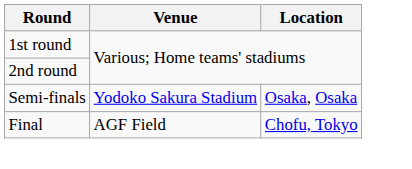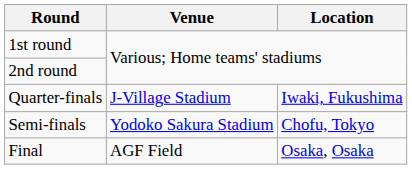+ row: Quarter-finals | J-Village Stadium | Iwaki, Fukushima
Semi-finals | Location: Osaka, Osaka -> Chofu, Tokyo
Final | Location: Chofu, Tokyo -> Osaka, Osaka
